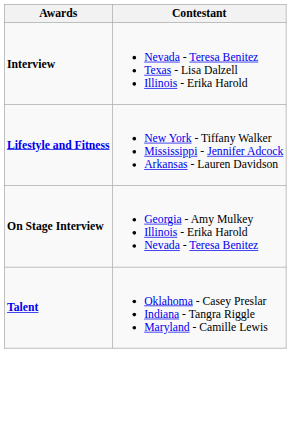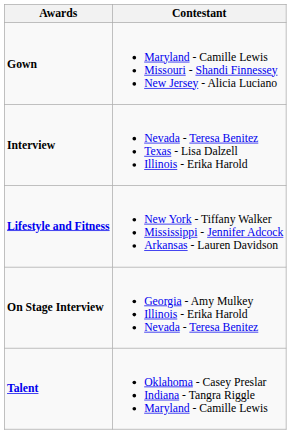+ row: Gown | Maryland - Camille Lewis Missouri - Shandi Finnessey New Jersey - Alicia Luciano
